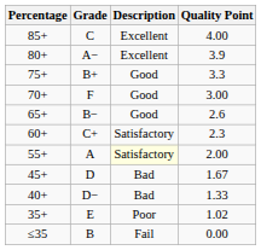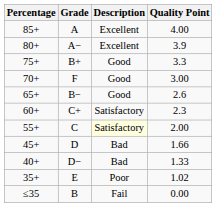85+ | Grade: C -> A
55+ | Grade: A -> C
45+ | Quality Point: 1.67 -> 1.66
